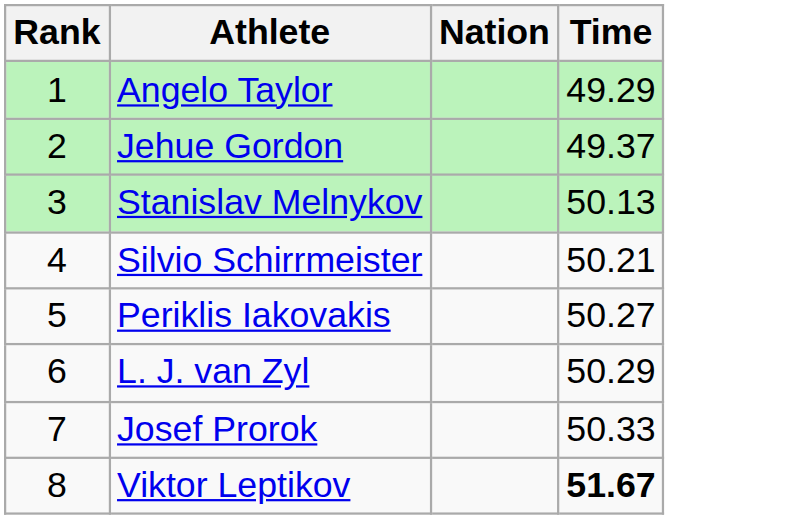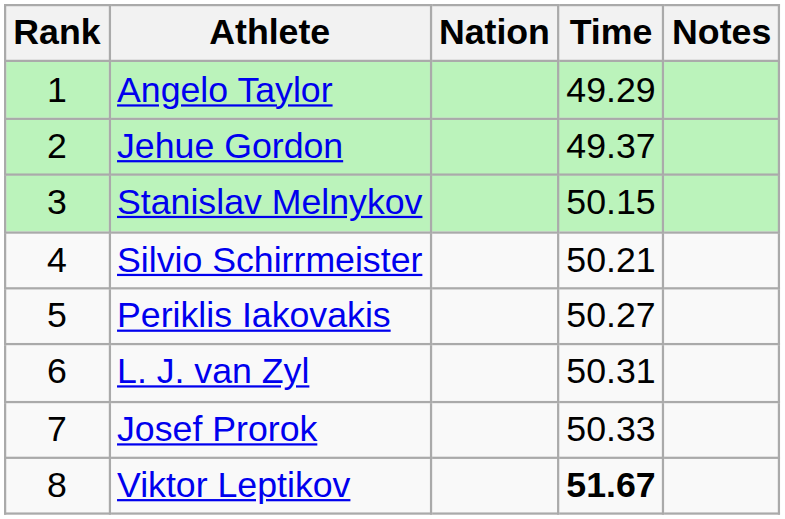+ column: Notes
Stanislav Melnykov | Time: 50.13 -> 50.15
L. J. van Zyl | Time: 50.29 -> 50.31
